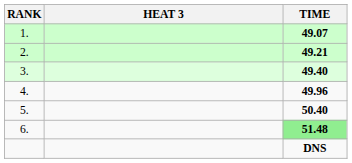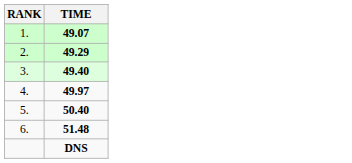- column: HEAT 3
2. | TIME: 49.21 -> 49.29
4. | TIME: 49.96 -> 49.97
6. | TIME: lightgreen background -> no background
